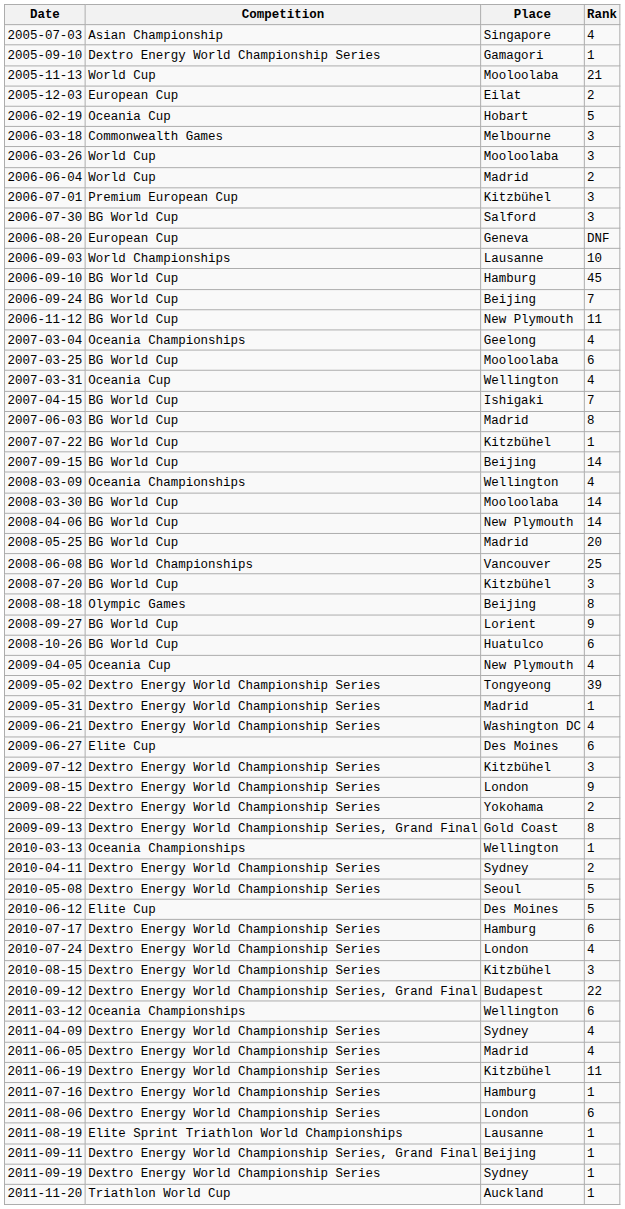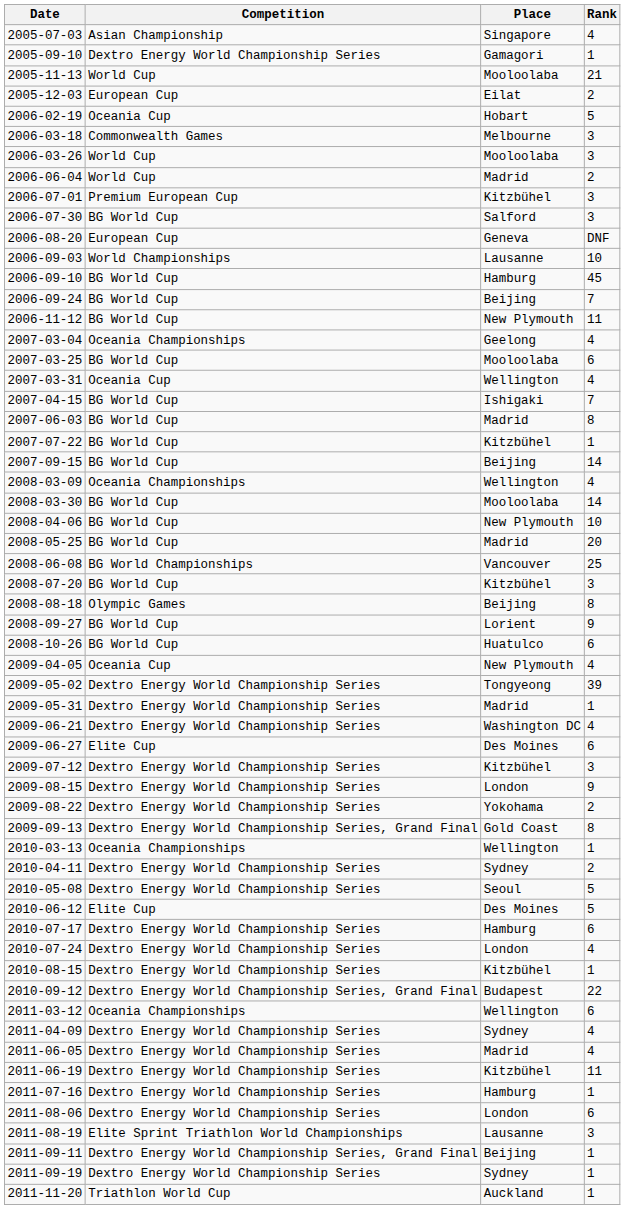2008-04-06 | Rank: 14 -> 10
2010-08-15 | Rank: 3 -> 1
2011-08-19 | Rank: 1 -> 3
